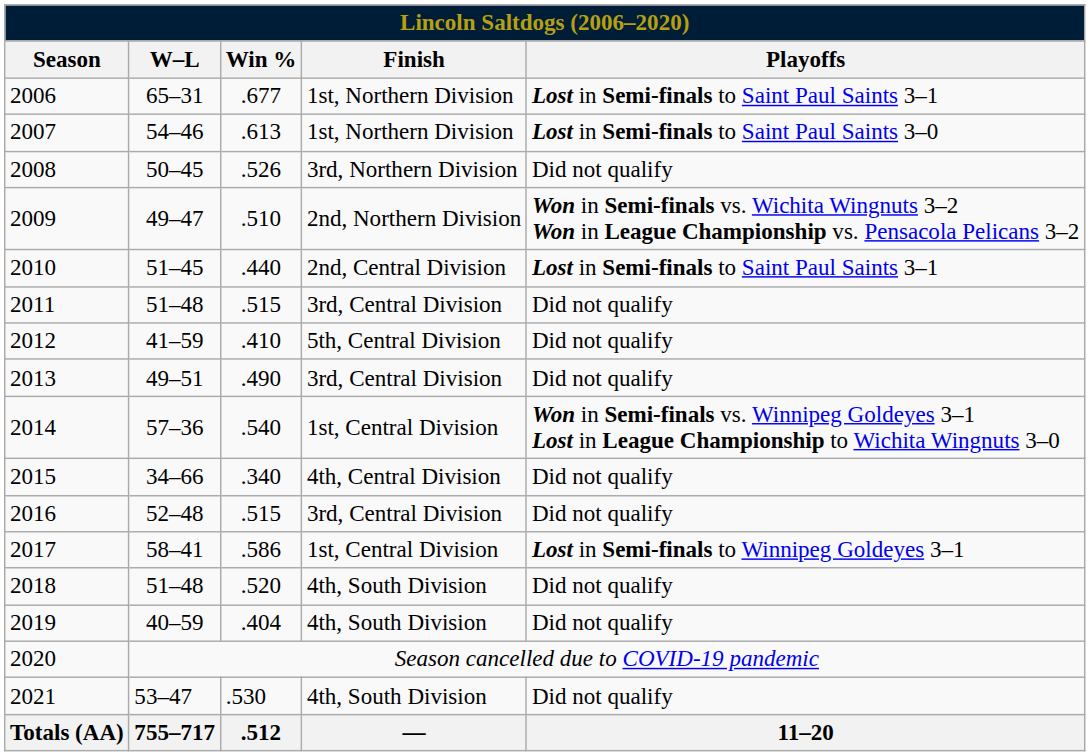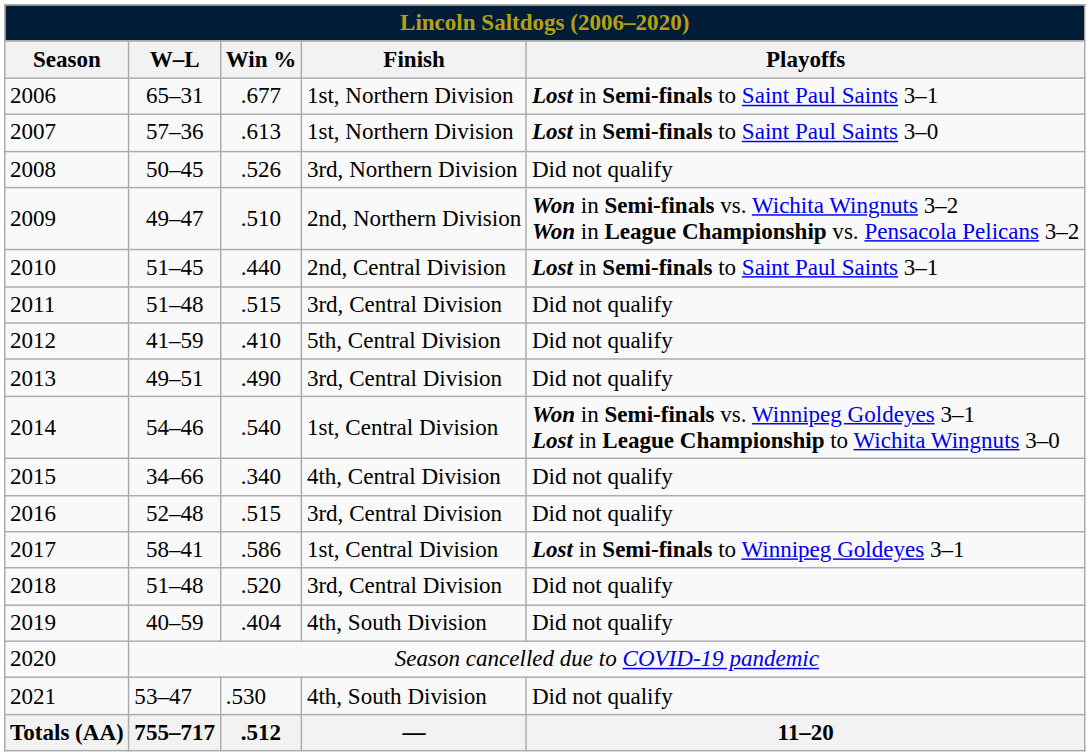2007 | W–L: 54–46 -> 57–36
2014 | W–L: 57–36 -> 54–46
2018 | Finish: 4th, South Division -> 3rd, Central Division
